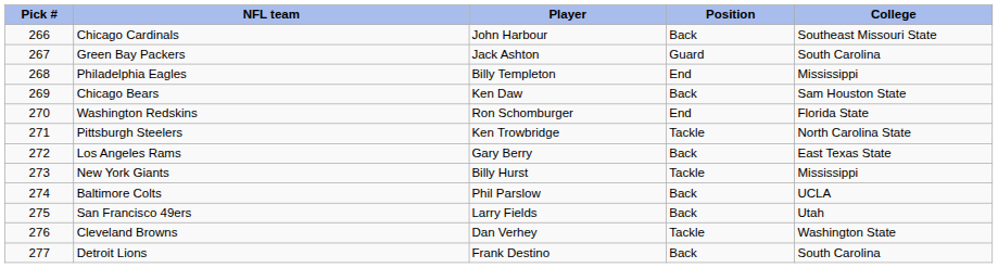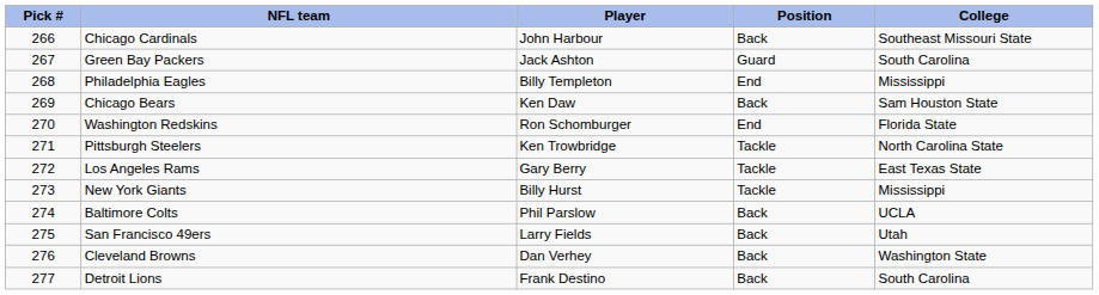Los Angeles Rams | Position: Back -> Tackle
Cleveland Browns | Position: Tackle -> Back
